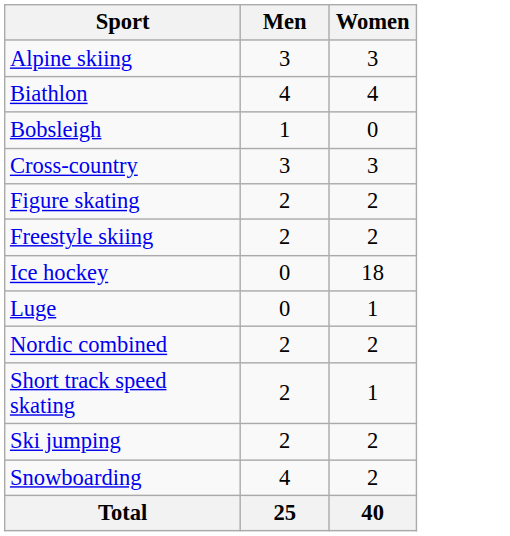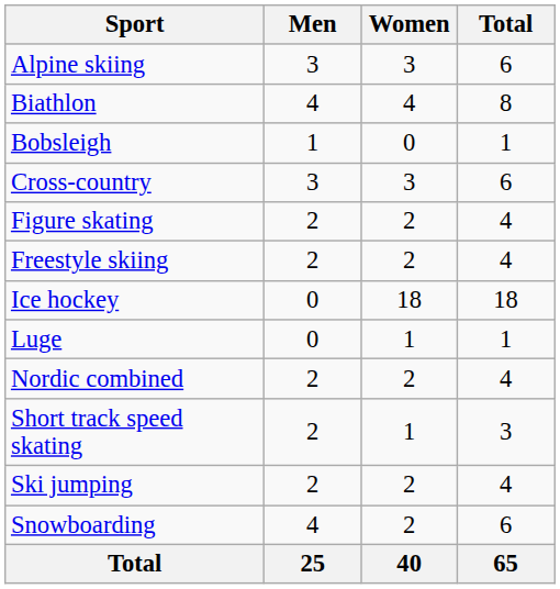+ column: Total | 6 | 8 | 1 | 6 | 4 | 4 | 18 | 1 | 4 | 3 | 4 | 6 | 65
